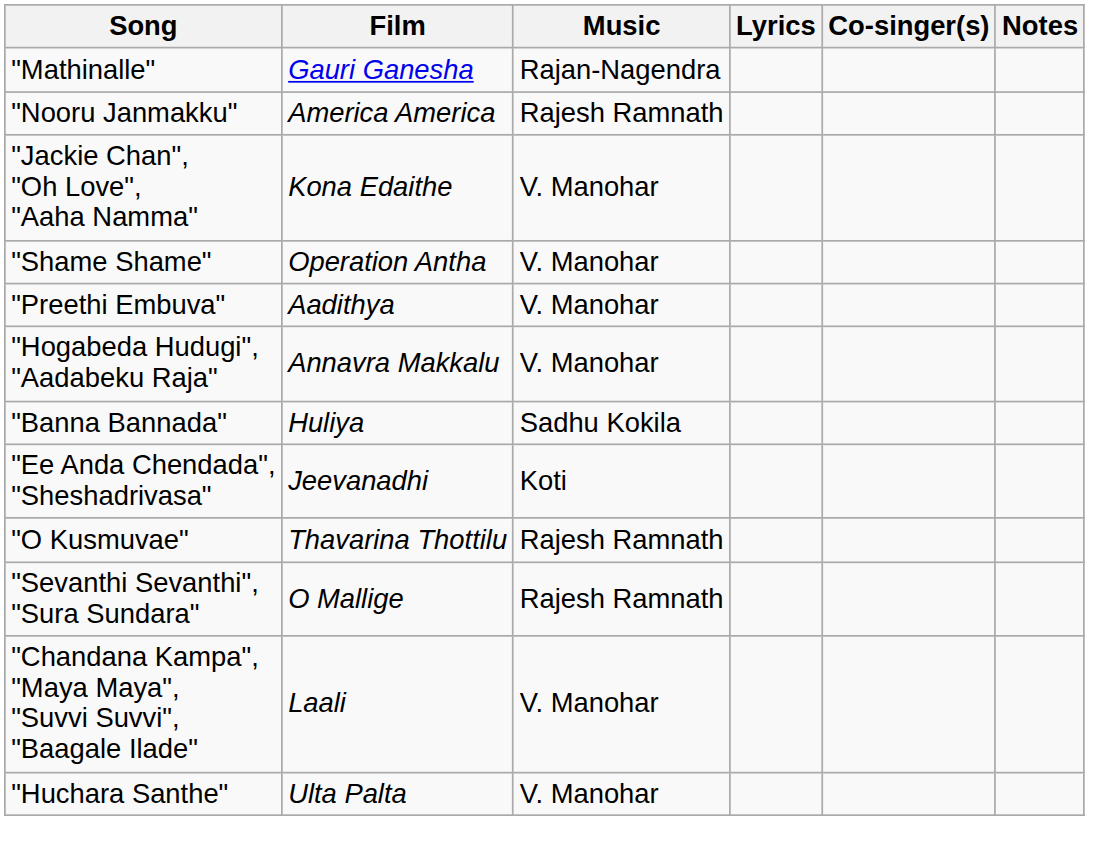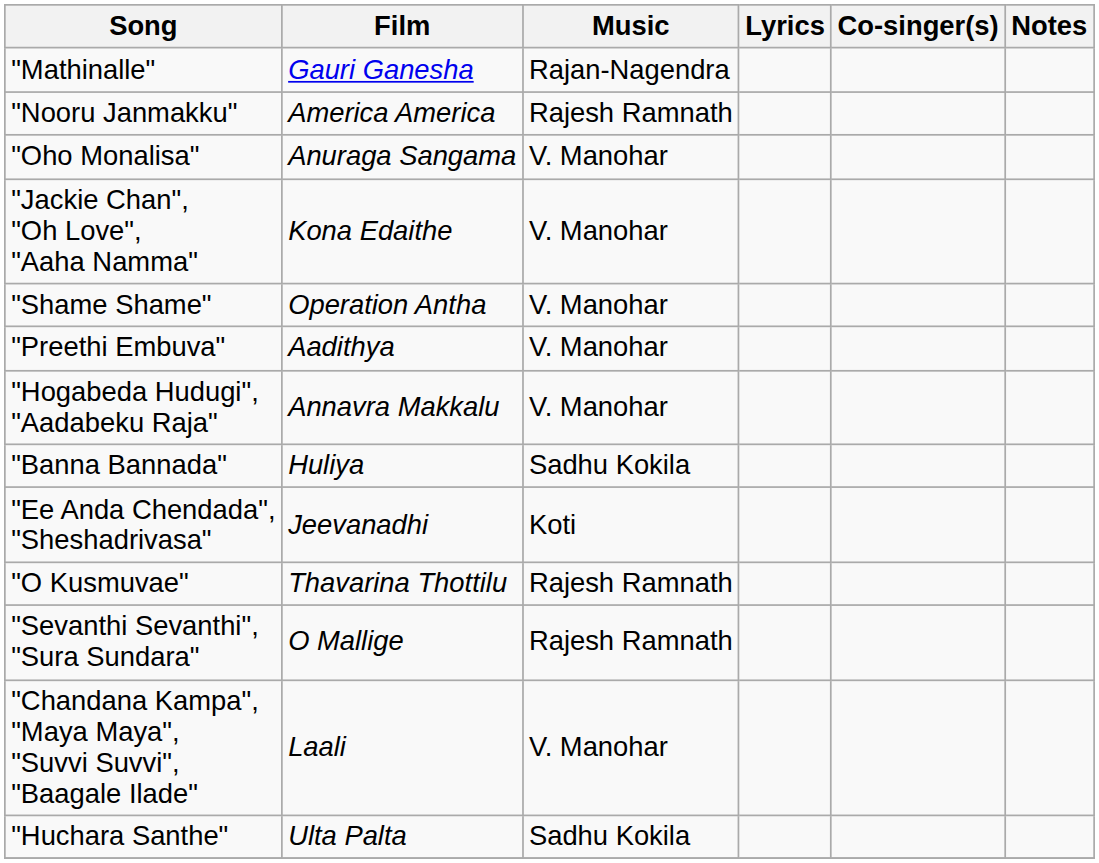+ row: "Oho Monalisa" | Anuraga Sangama | V. Manohar
"Huchara Santhe" | Music: V. Manohar -> Sadhu Kokila
